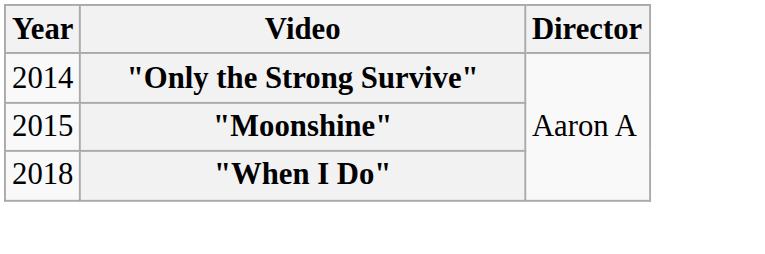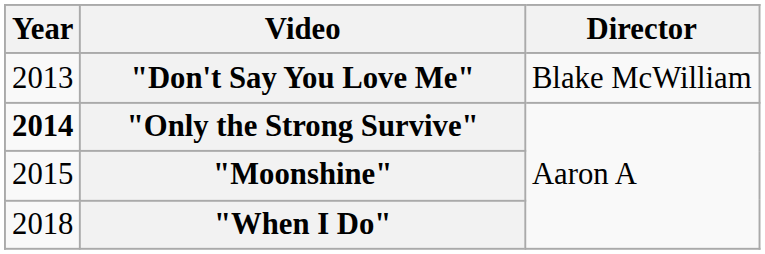+ row: 2013 | "Don't Say You Love Me" | Blake McWilliam
"Only the Strong Survive" | Year: normal -> bold
